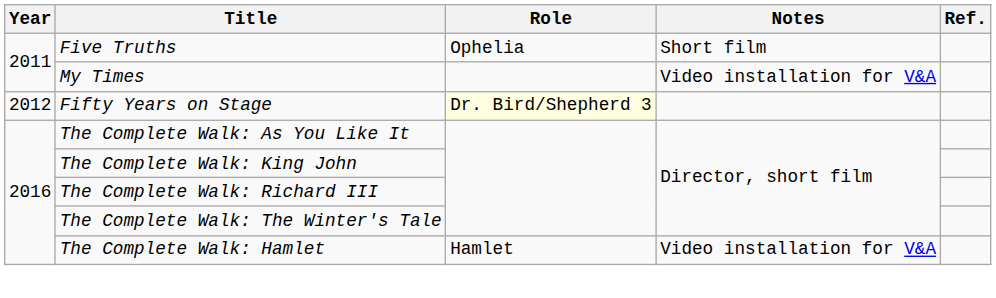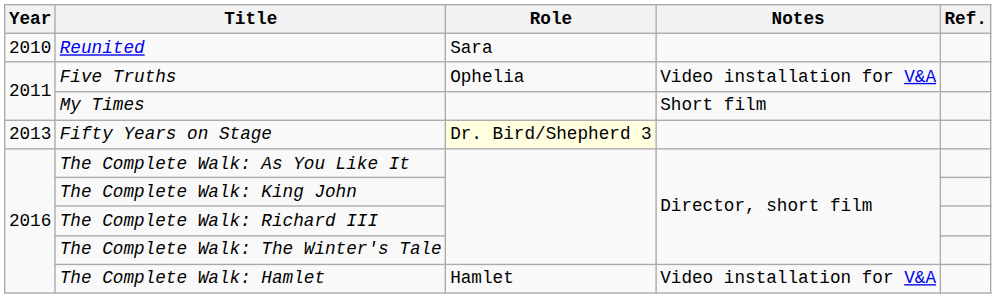+ row: 2010 | Reunited | Sara
Five Truths | Notes: Short film -> Video installation for V&A
My Times | Notes: Video installation for V&A -> Short film
Fifty Years on Stage | Year: 2012 -> 2013
